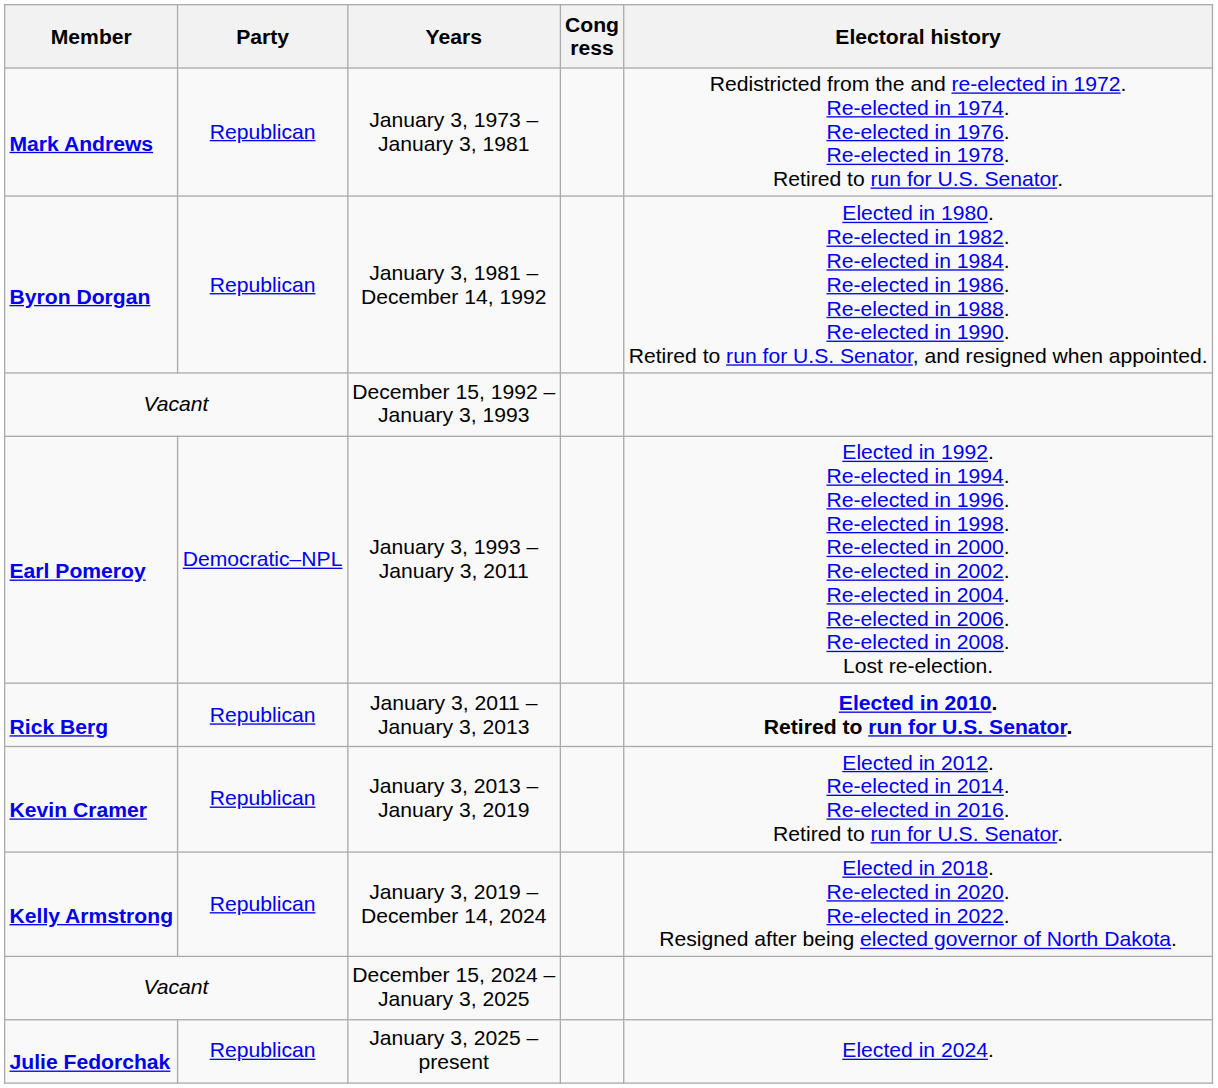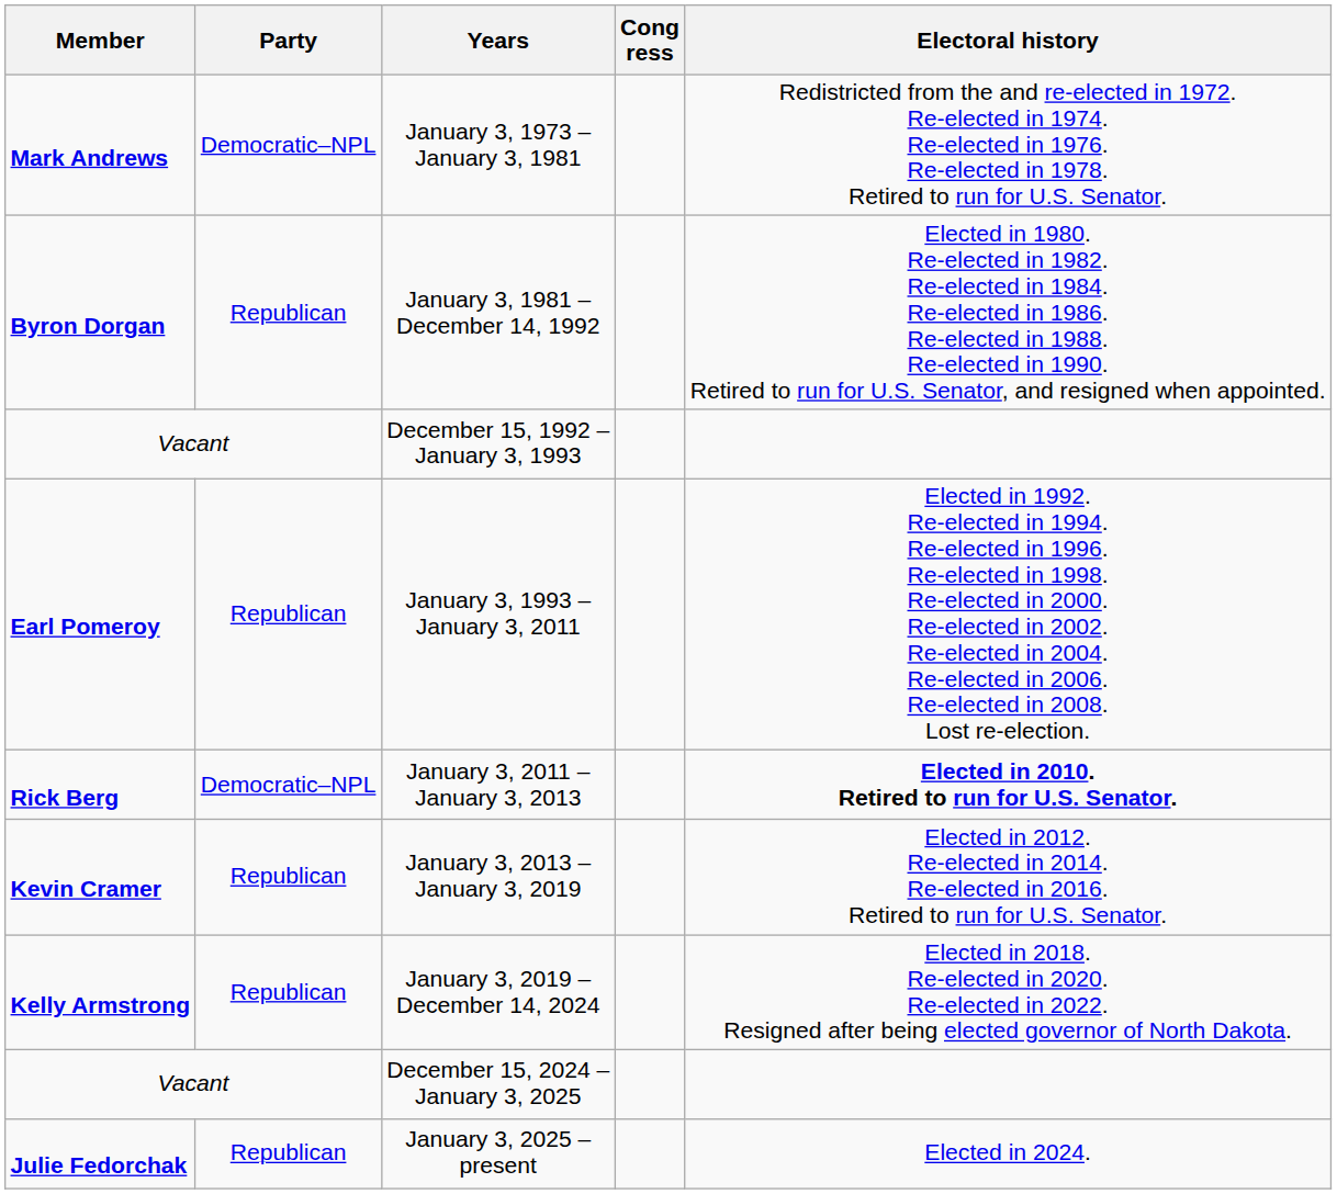January 3, 1973 – January 3, 1981 | Party: Republican -> Democratic–NPL
January 3, 1993 – January 3, 2011 | Party: Democratic–NPL -> Republican
January 3, 2011 – January 3, 2013 | Party: Republican -> Democratic–NPL
